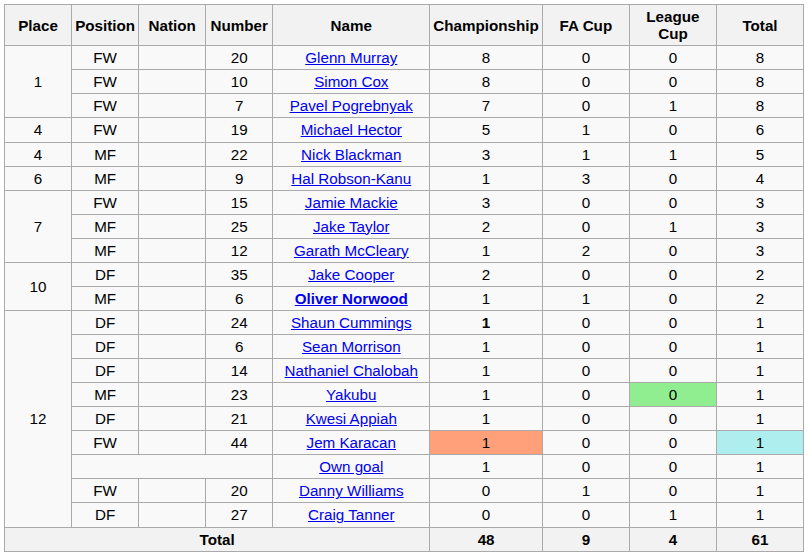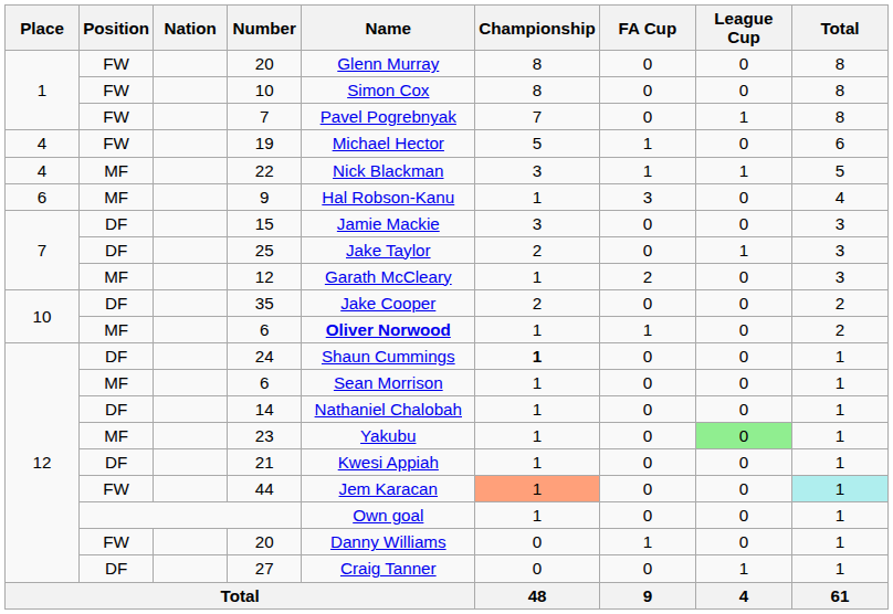15 | Position: FW -> DF
25 | Position: MF -> DF
12 / 6 | Position: DF -> MF
